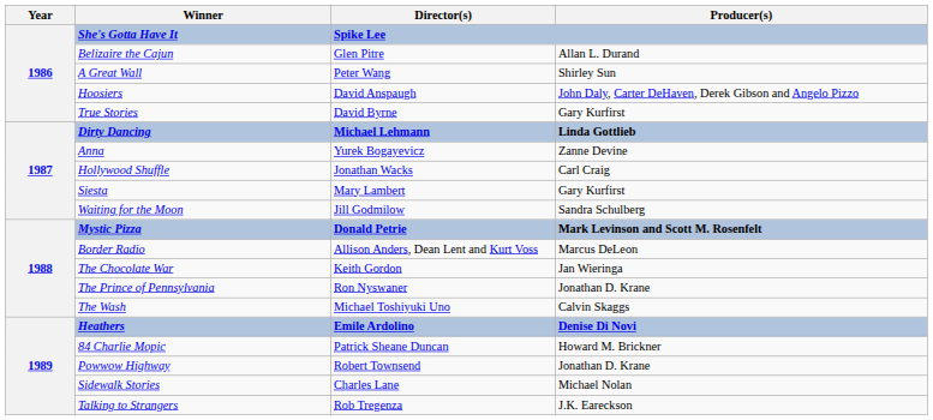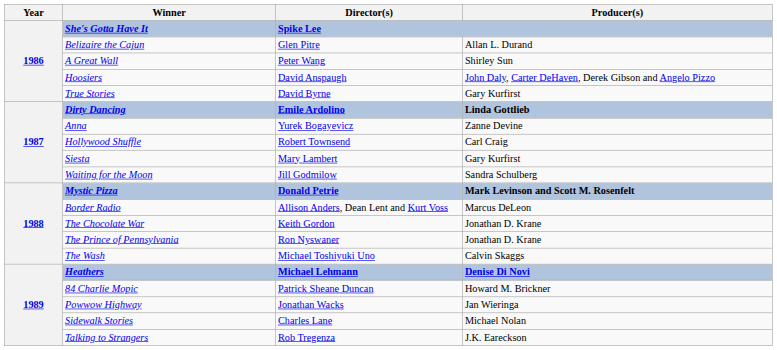Dirty Dancing | Director(s): Michael Lehmann -> Emile Ardolino
Hollywood Shuffle | Director(s): Jonathan Wacks -> Robert Townsend
The Chocolate War | Producer(s): Jan Wieringa -> Jonathan D. Krane
Heathers | Director(s): Emile Ardolino -> Michael Lehmann
Powwow Highway | Director(s): Robert Townsend -> Jonathan Wacks
Powwow Highway | Producer(s): Jonathan D. Krane -> Jan Wieringa
